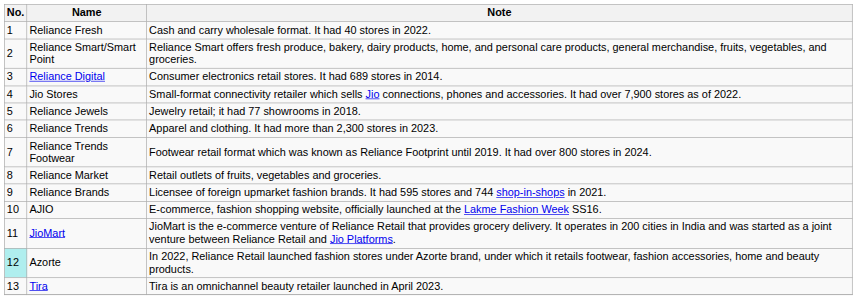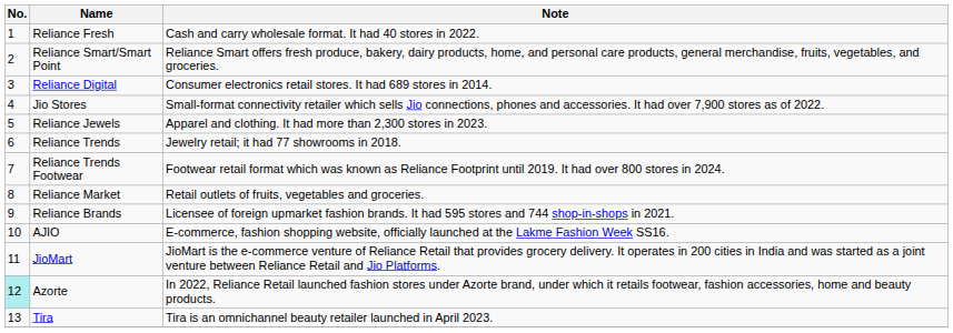Reliance Jewels | Note: Jewelry retail; it had 77 showrooms in 2018. -> Apparel and clothing. It had more than 2,300 stores in 2023.
Reliance Trends | Note: Apparel and clothing. It had more than 2,300 stores in 2023. -> Jewelry retail; it had 77 showrooms in 2018.
